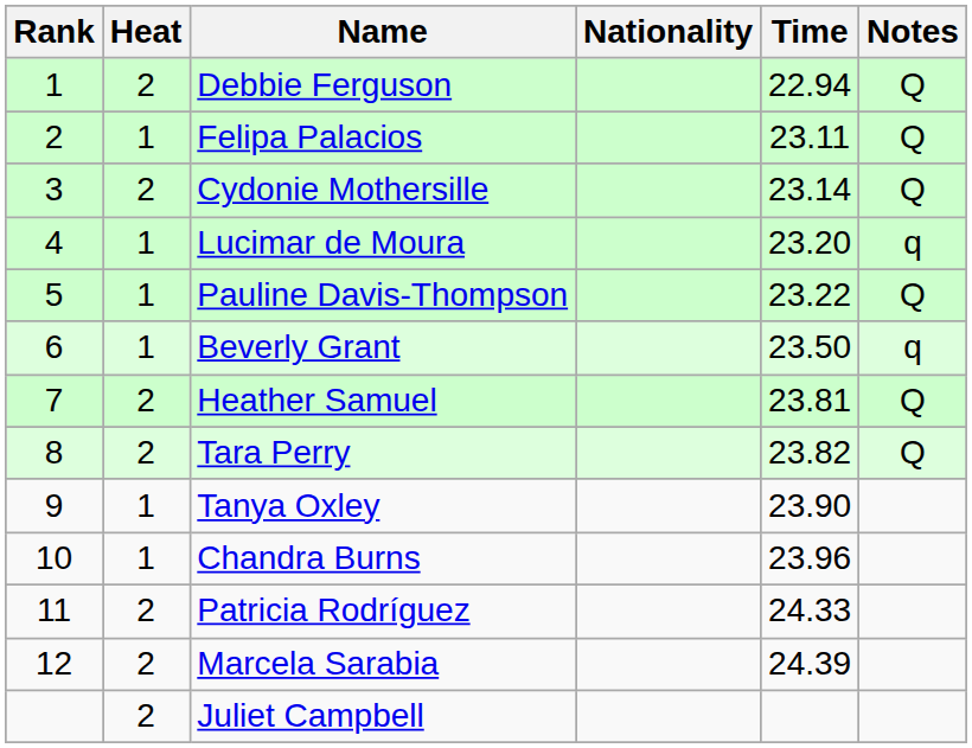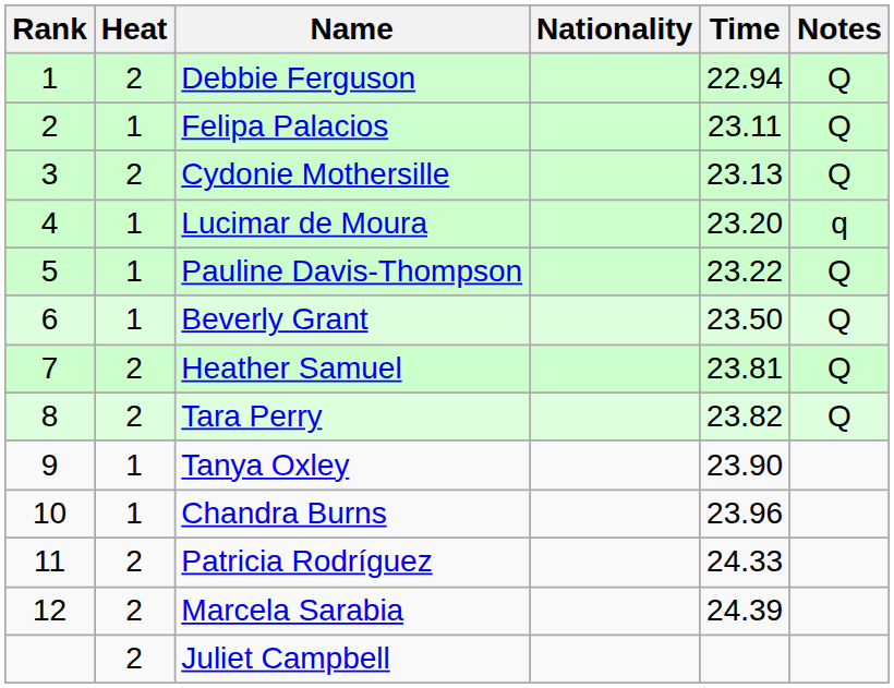Cydonie Mothersille | Time: 23.14 -> 23.13
Beverly Grant | Notes: q -> Q
